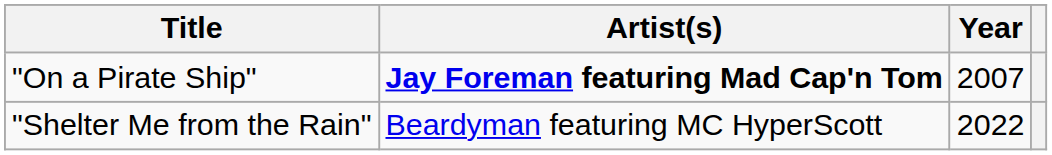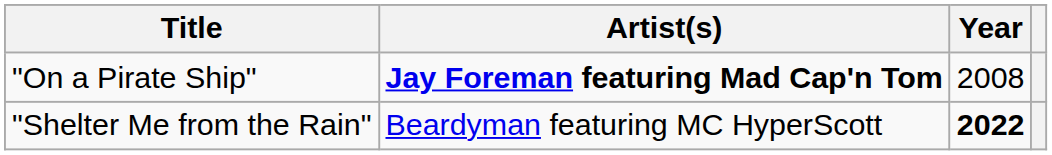"On a Pirate Ship" | Year: 2007 -> 2008
"Shelter Me from the Rain" | Year: normal -> bold
